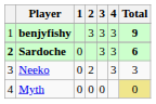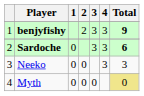benjyfishy | 2: 3 -> 2
Sardoche | column 1: bold -> normal
Neeko | 2: 2 -> 0
